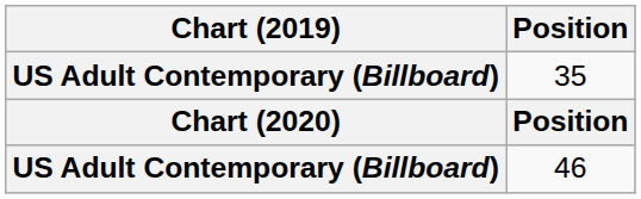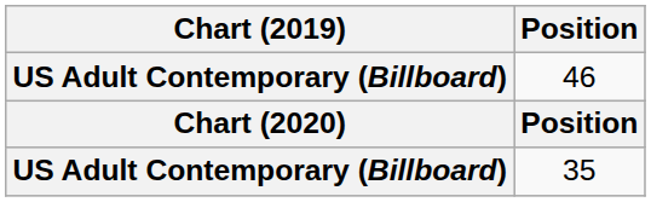rows swapped: 35 <-> 46
